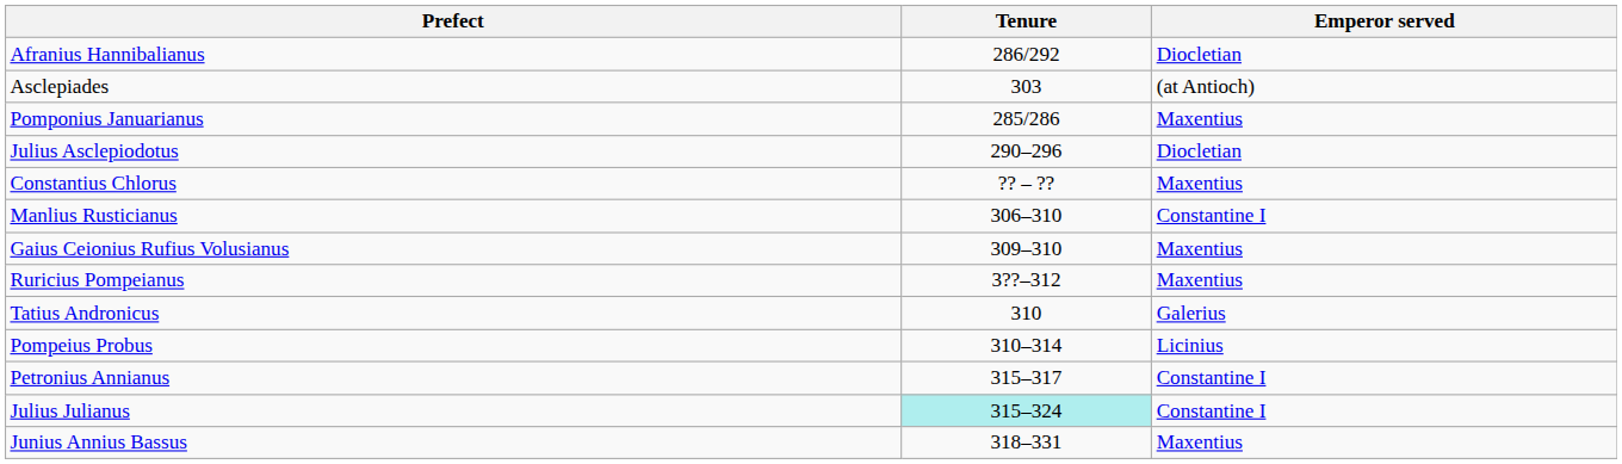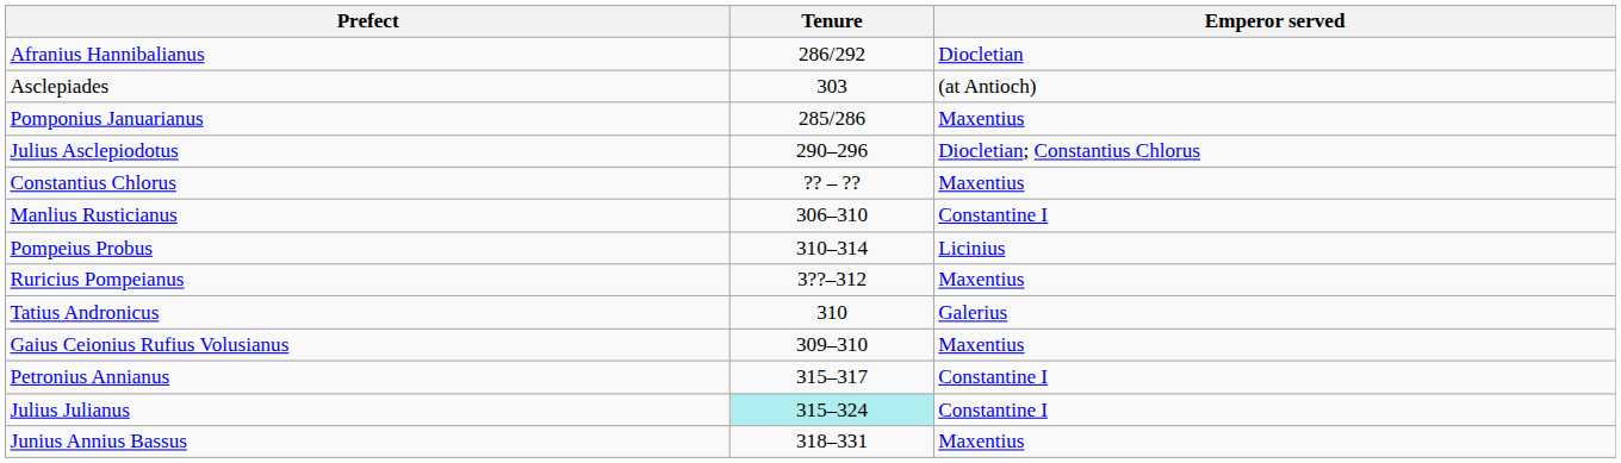Julius Asclepiodotus | Emperor served: Diocletian -> Diocletian; Constantius Chlorus
rows swapped: Gaius Ceionius Rufius Volusianus <-> Pompeius Probus
